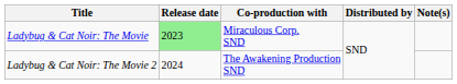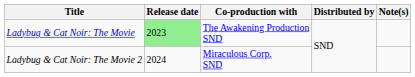Ladybug & Cat Noir: The Movie | Co-production with: Miraculous Corp. SND -> The Awakening Production SND
Ladybug & Cat Noir: The Movie 2 | Co-production with: The Awakening Production SND -> Miraculous Corp. SND
